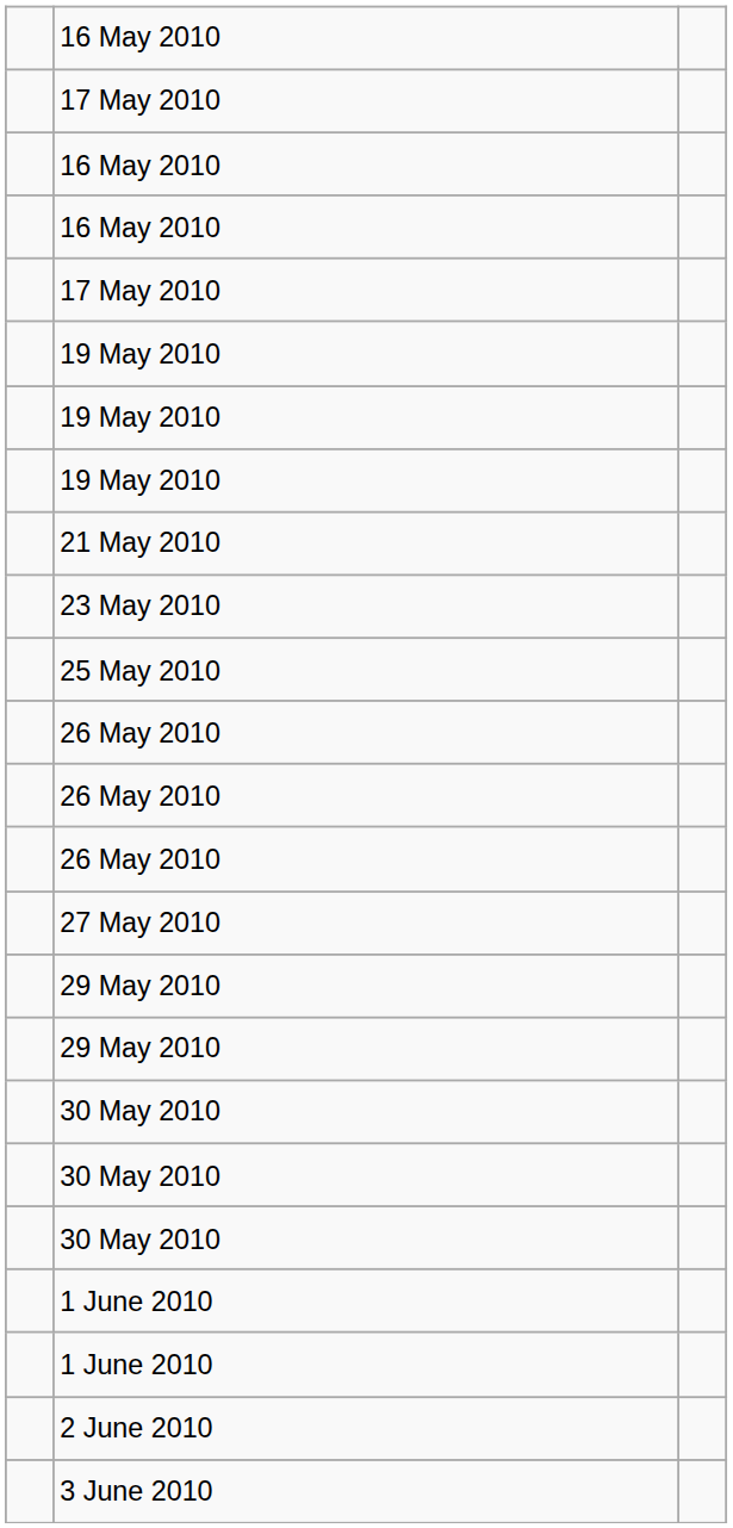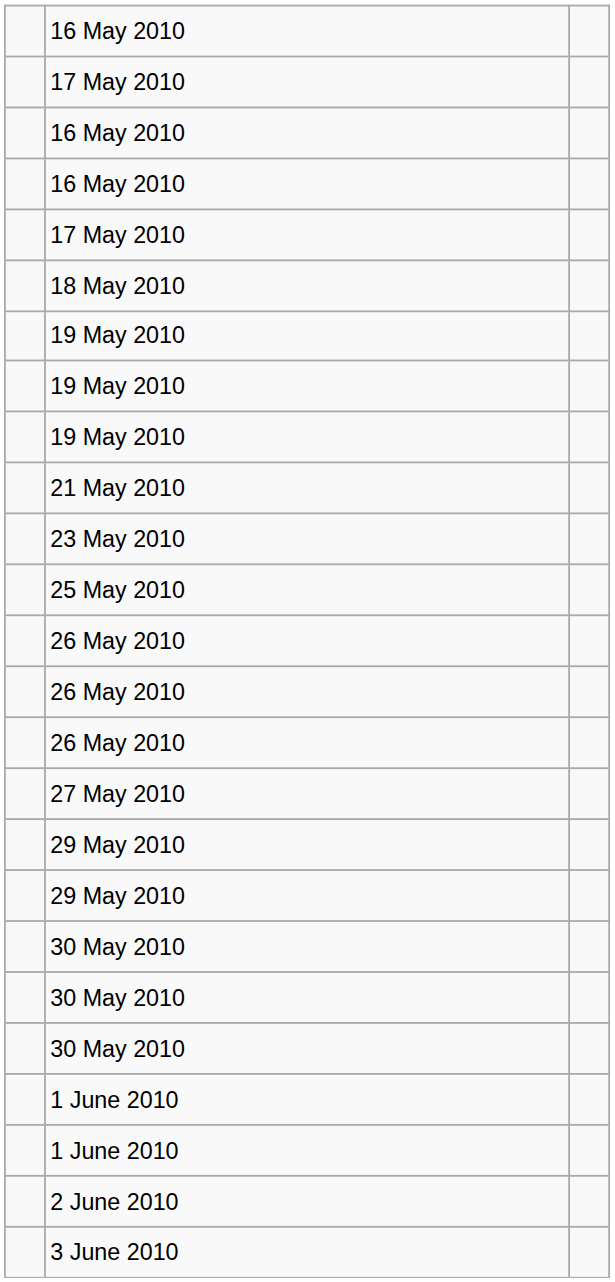+ row: 18 May 2010
